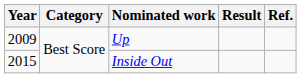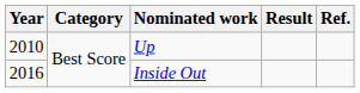Up | Year: 2009 -> 2010
Inside Out | Year: 2015 -> 2016
